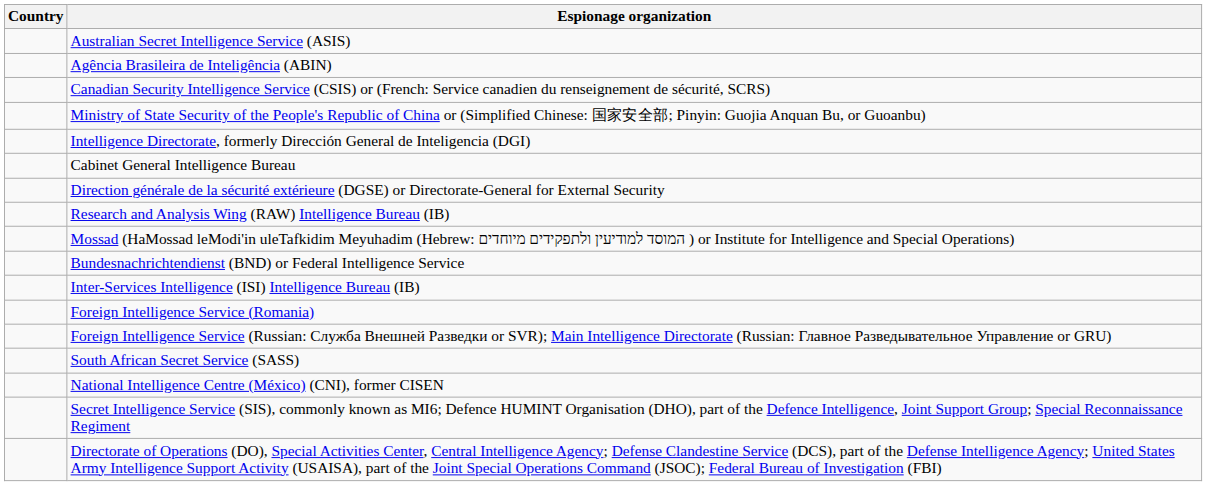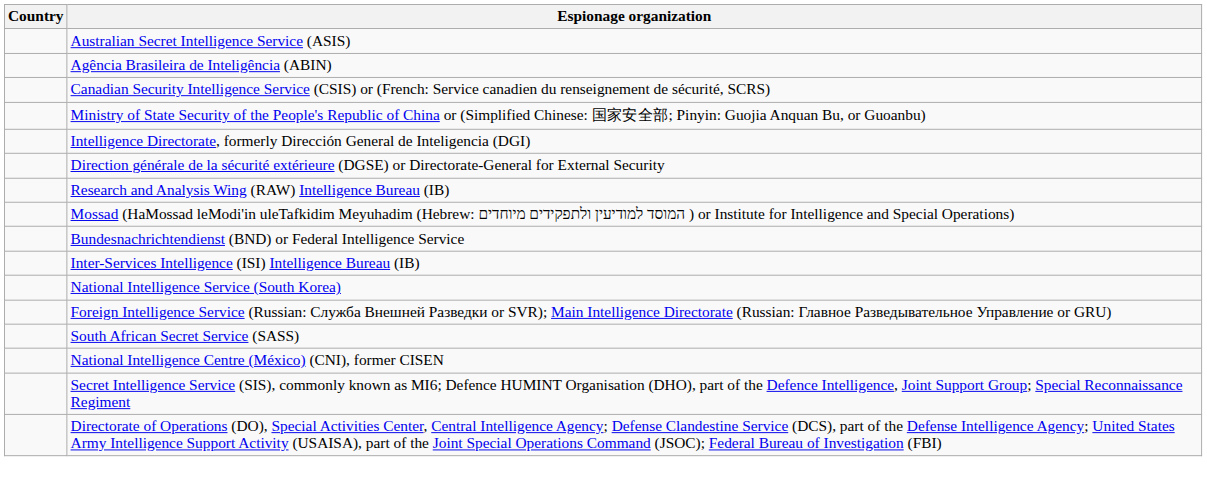- row: Cabinet General Intelligence Bureau
+ row: National Intelligence Service (South Korea)
- row: Foreign Intelligence Service (Romania)
